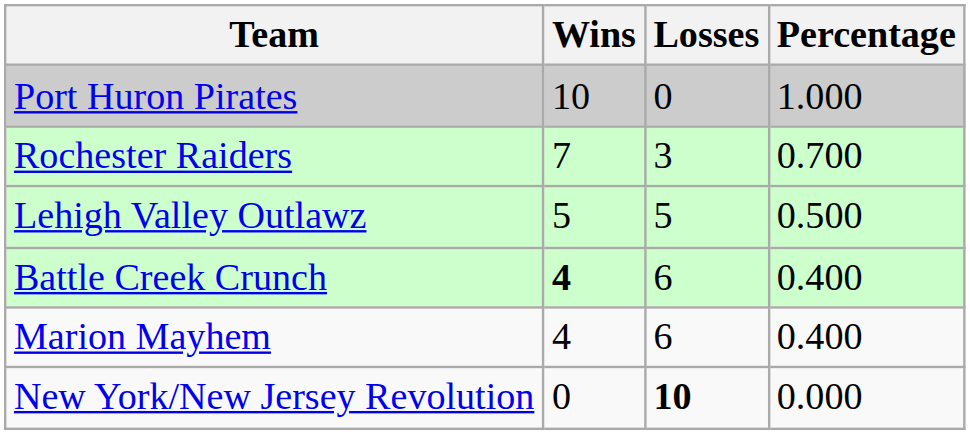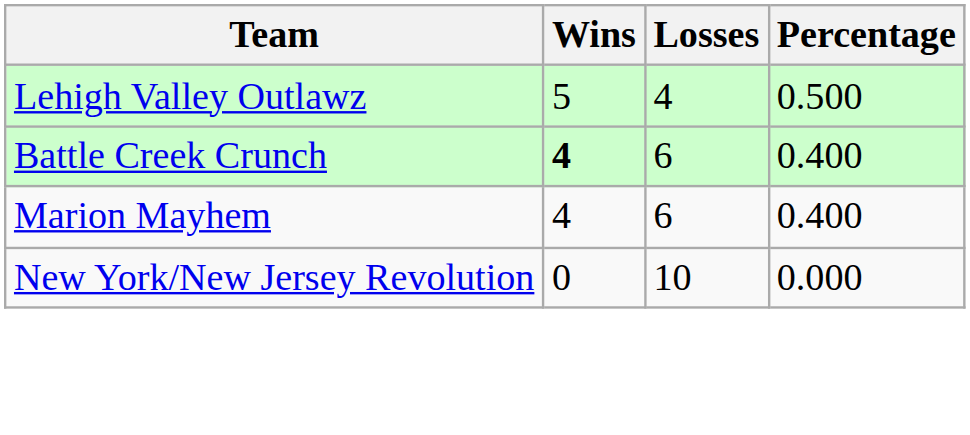- row: Port Huron Pirates | 10 | 0 | 1.000
- row: Rochester Raiders | 7 | 3 | 0.700
Lehigh Valley Outlawz | Losses: 5 -> 4
New York/New Jersey Revolution | Losses: bold -> normal
